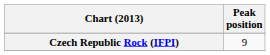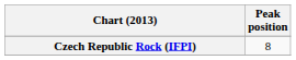Czech Republic Rock (IFPI) | Peak position: 9 -> 8
